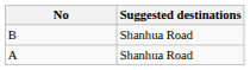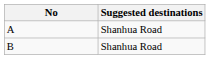rows swapped: A <-> B
